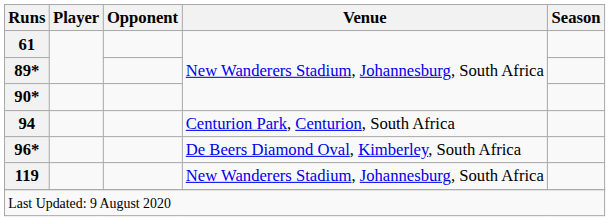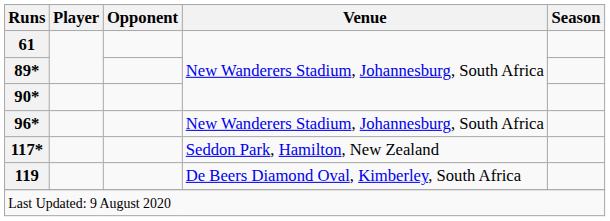- row: 94 | Centurion Park, Centurion, South Africa
96* | Venue: De Beers Diamond Oval, Kimberley, South Africa -> New Wanderers Stadium, Johannesburg, South Africa
+ row: 117* | Seddon Park, Hamilton, New Zealand
119 | Venue: New Wanderers Stadium, Johannesburg, South Africa -> De Beers Diamond Oval, Kimberley, South Africa
